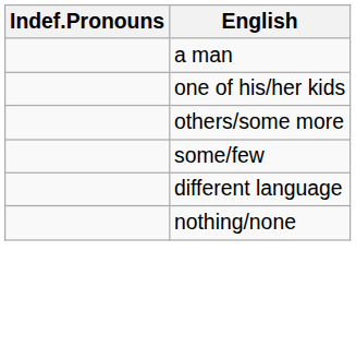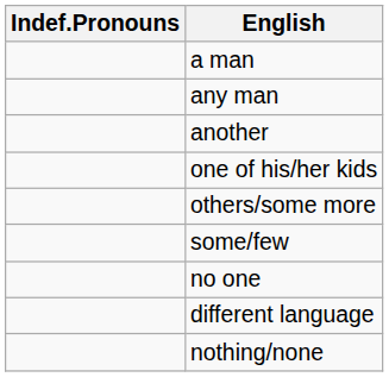+ row: any man
+ row: another
+ row: no one
